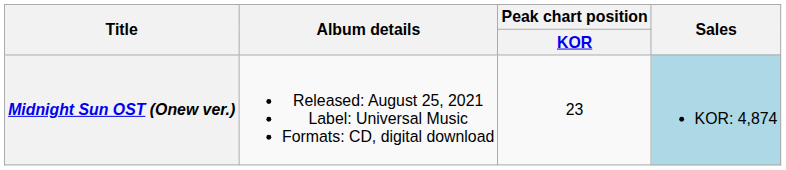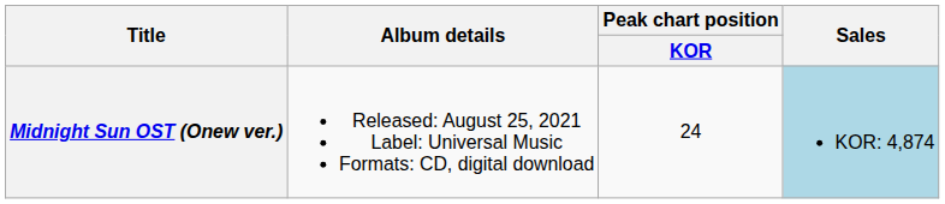Midnight Sun OST (Onew ver.) | Peak chart position / KOR: 23 -> 24
